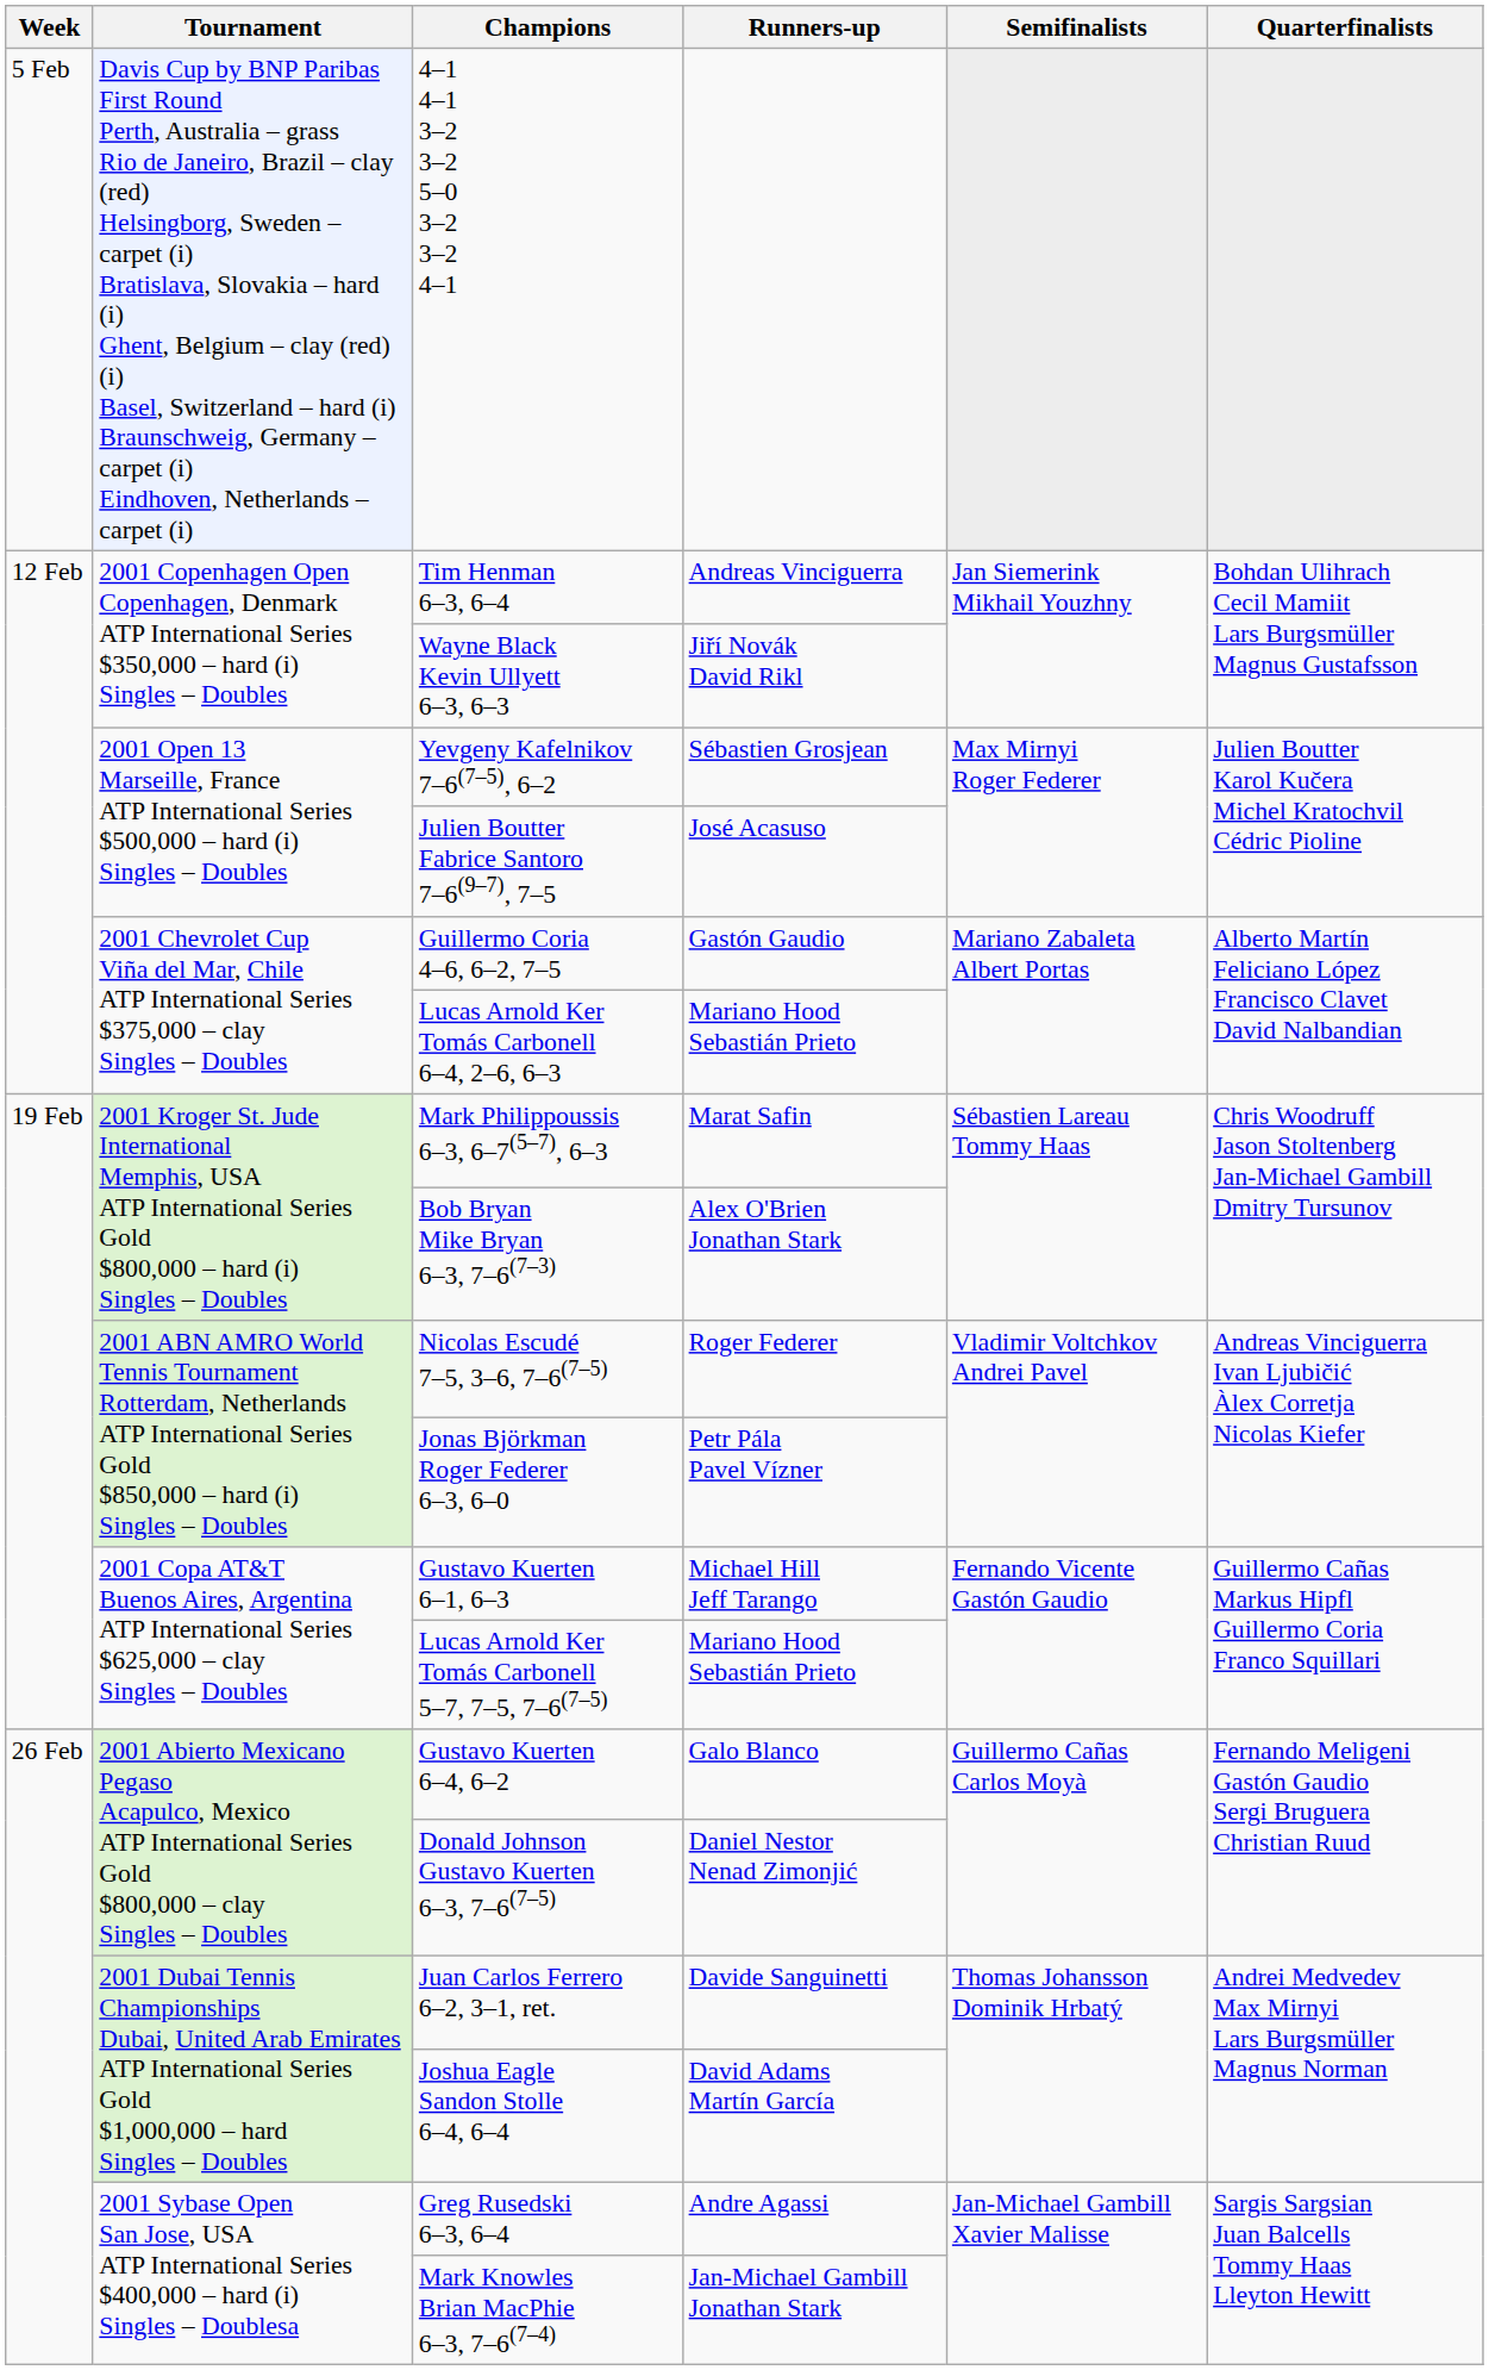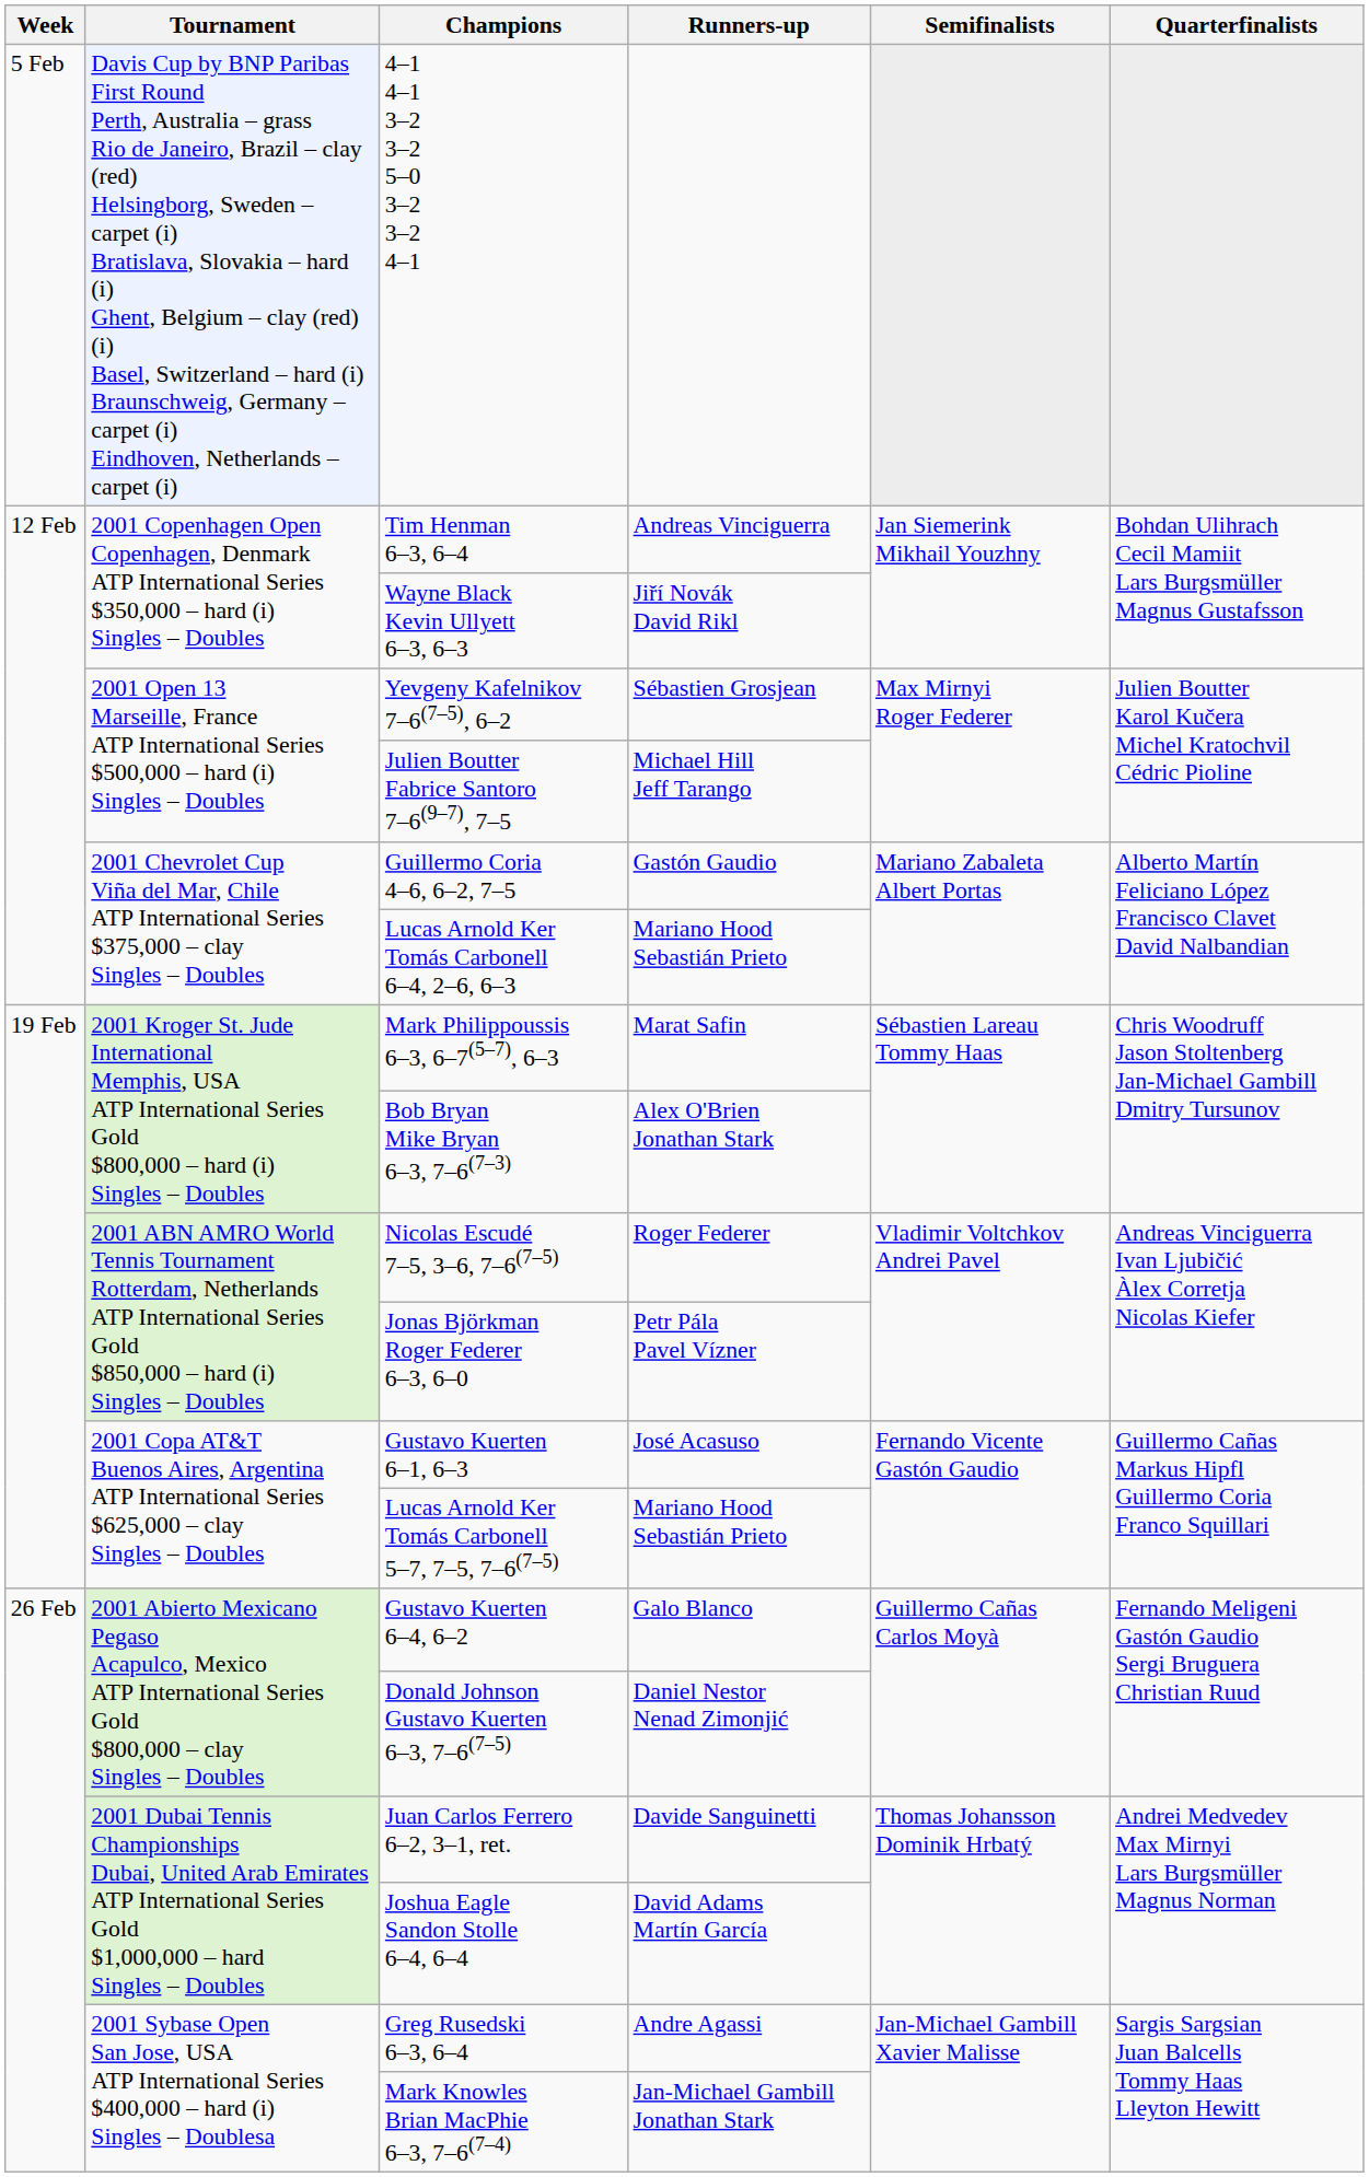Julien Boutter Fabrice Santoro 7–6(9–7), 7–5 | Runners-up: José Acasuso -> Michael Hill Jeff Tarango
Gustavo Kuerten 6–1, 6–3 | Runners-up: Michael Hill Jeff Tarango -> José Acasuso
